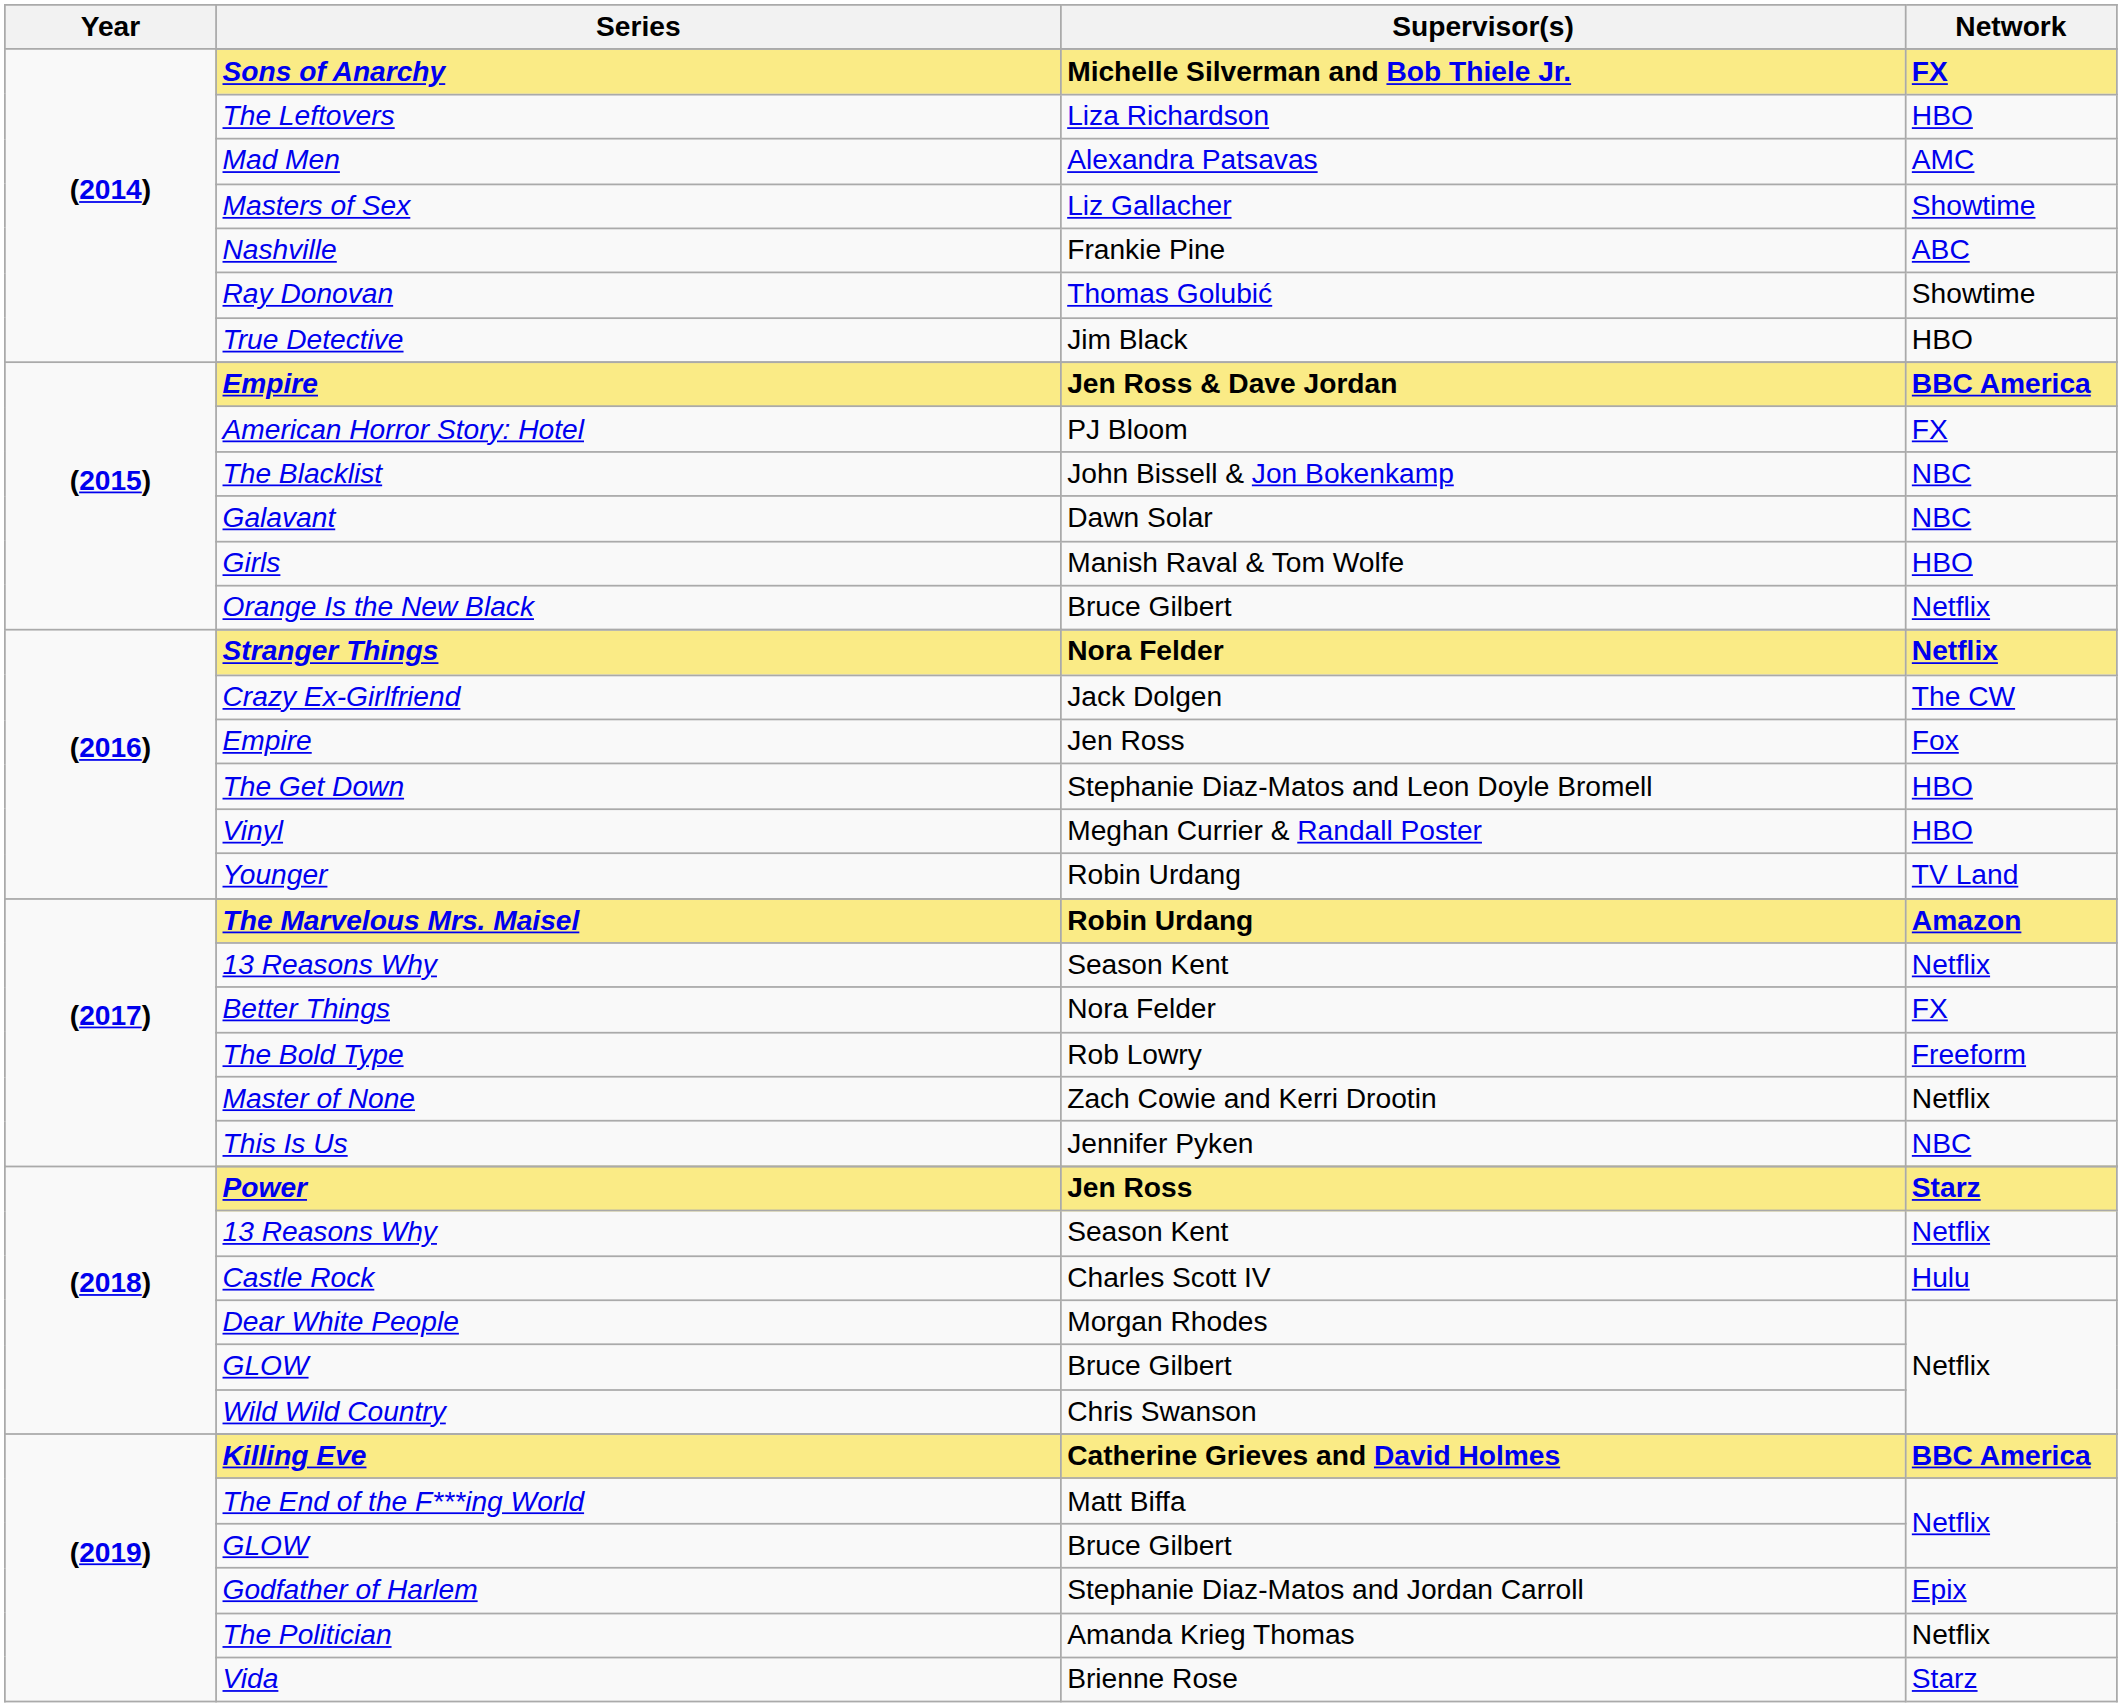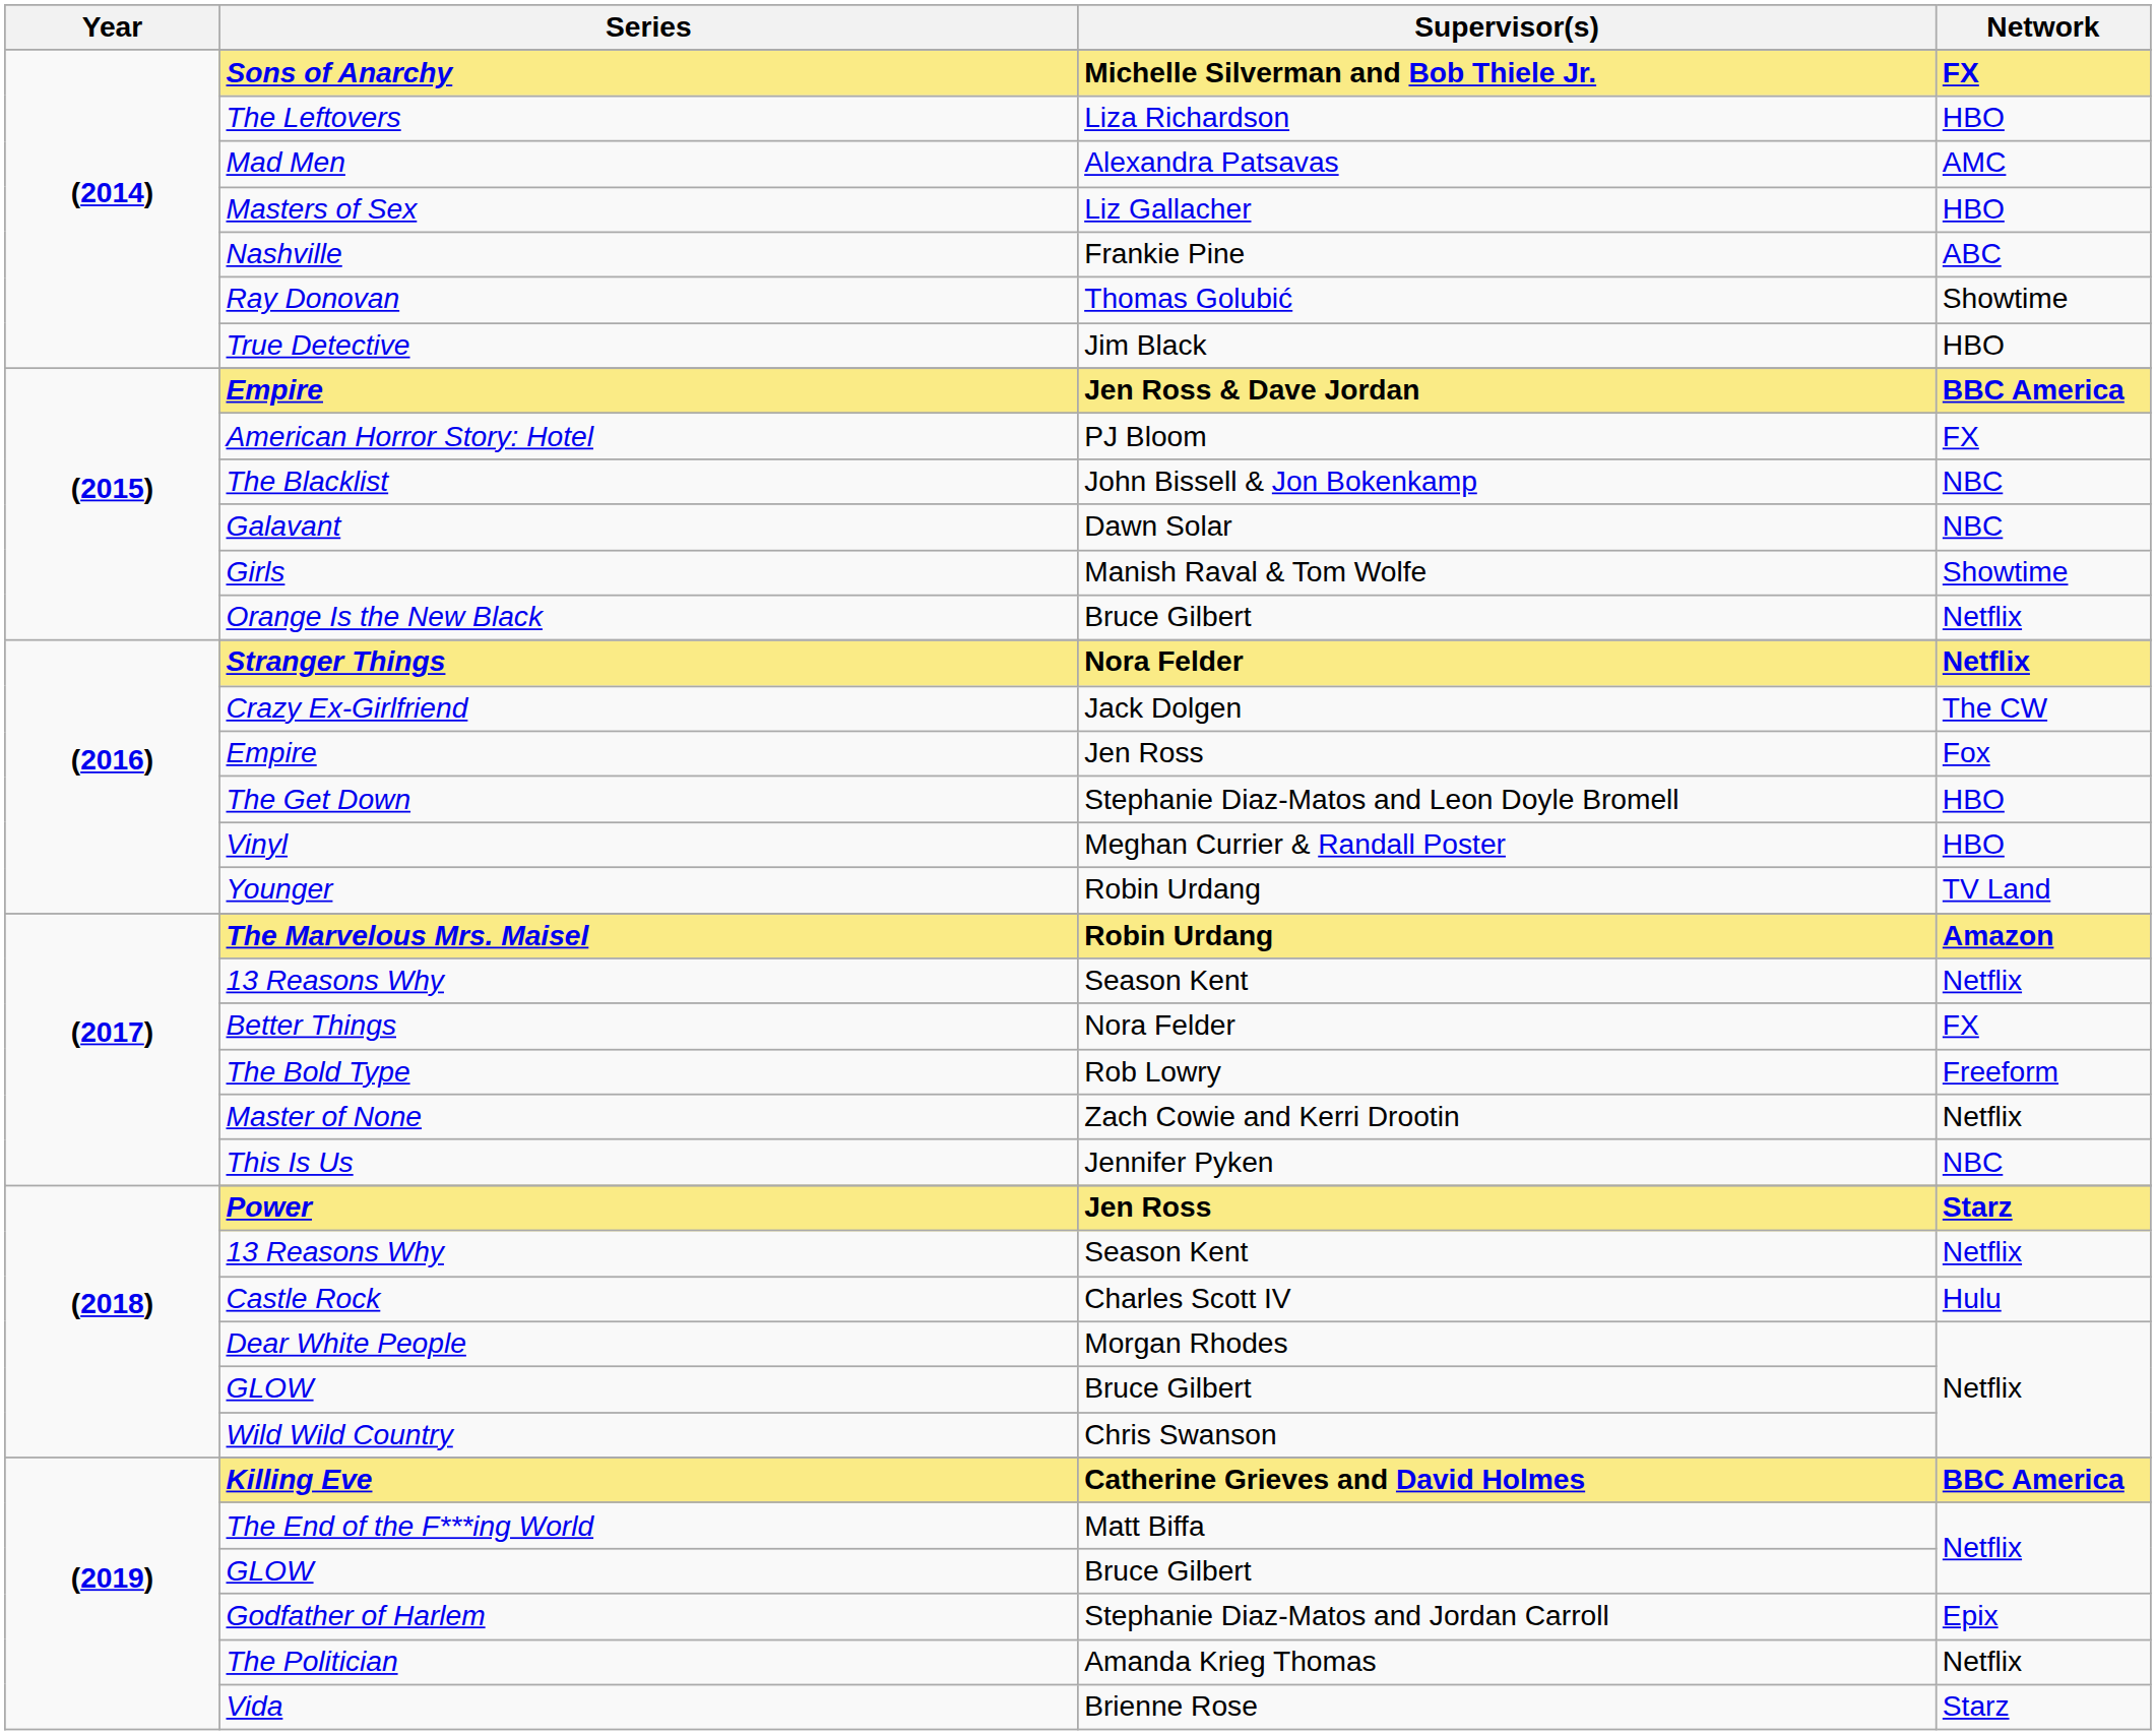Masters of Sex | Network: Showtime -> HBO
Girls | Network: HBO -> Showtime
